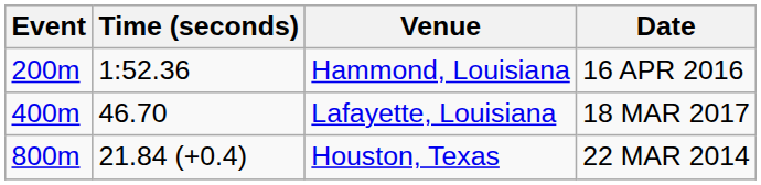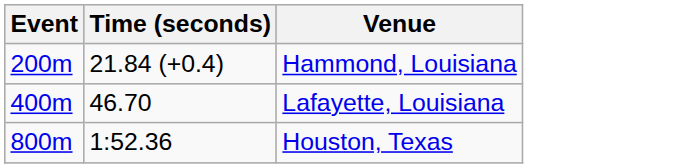- column: Date | 16 APR 2016 | 18 MAR 2017 | 22 MAR 2014
Hammond, Louisiana | Time (seconds): 1:52.36 -> 21.84 (+0.4)
Houston, Texas | Time (seconds): 21.84 (+0.4) -> 1:52.36
